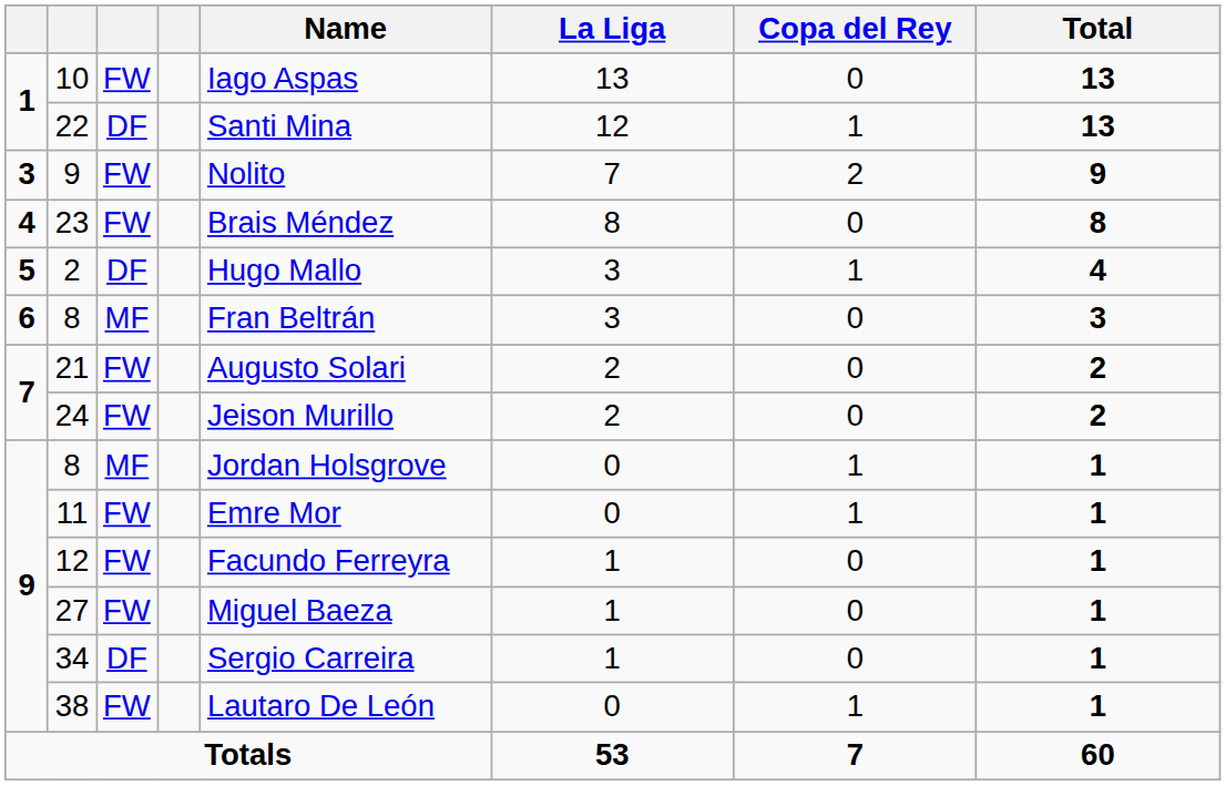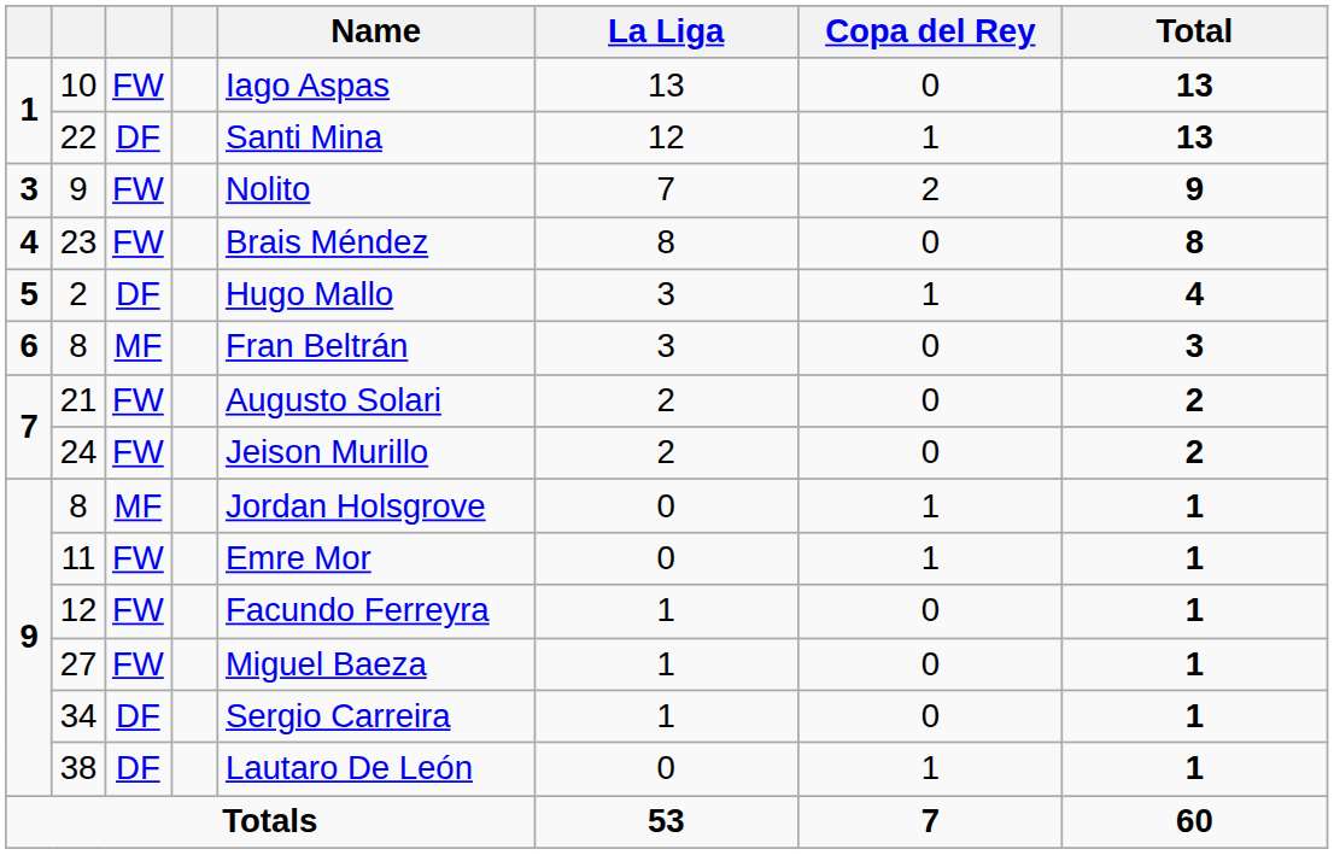38 | column 3: FW -> DF
